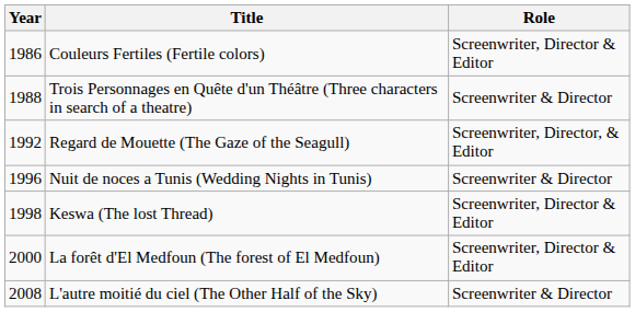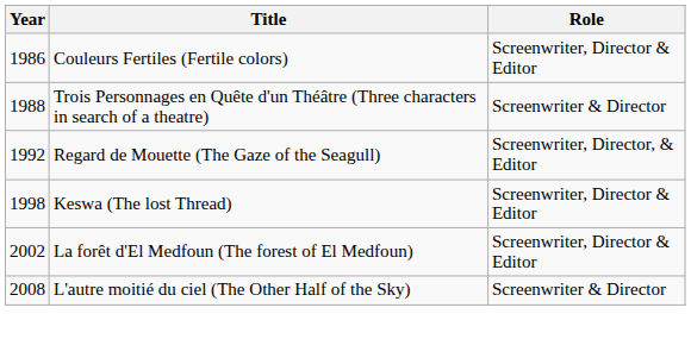- row: 1996 | Nuit de noces a Tunis (Wedding Nights in Tunis) | Screenwriter & Director
La forêt d'El Medfoun (The forest of El Medfoun) | Year: 2000 -> 2002
